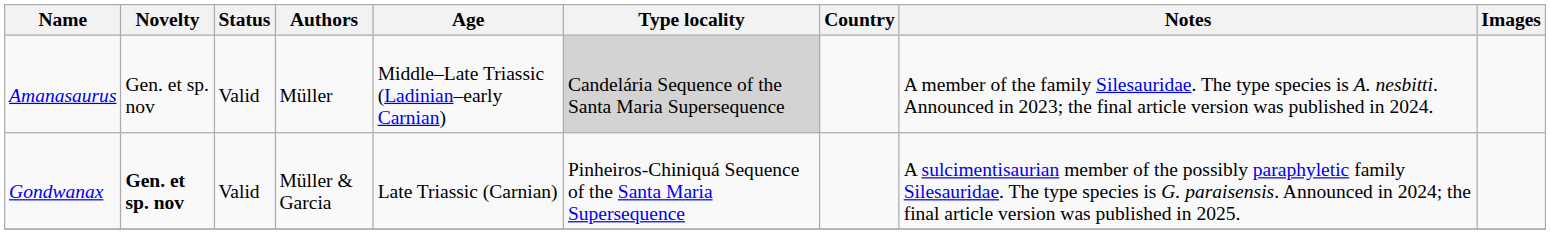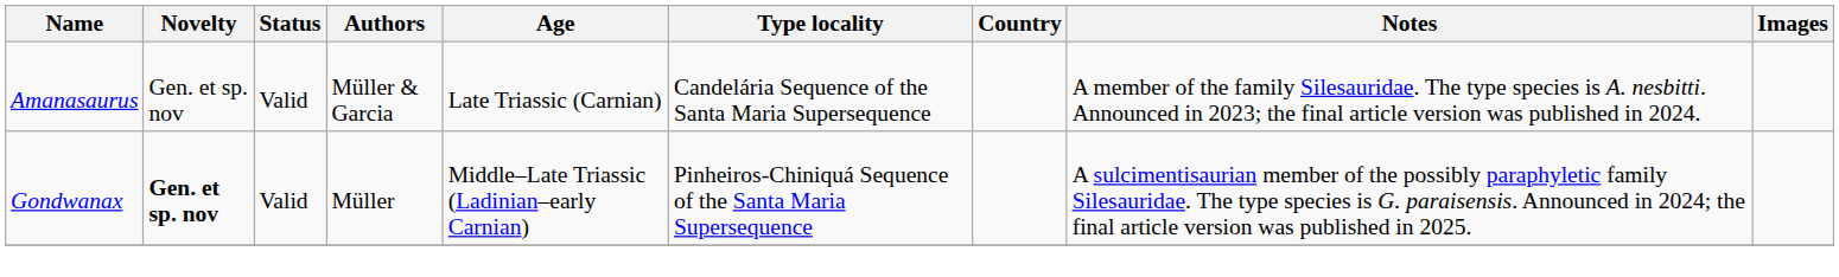Amanasaurus | Authors: Müller -> Müller & Garcia
Amanasaurus | Age: Middle–Late Triassic (Ladinian–early Carnian) -> Late Triassic (Carnian)
Amanasaurus | Type locality: lightgrey background -> no background
Gondwanax | Authors: Müller & Garcia -> Müller
Gondwanax | Age: Late Triassic (Carnian) -> Middle–Late Triassic (Ladinian–early Carnian)
